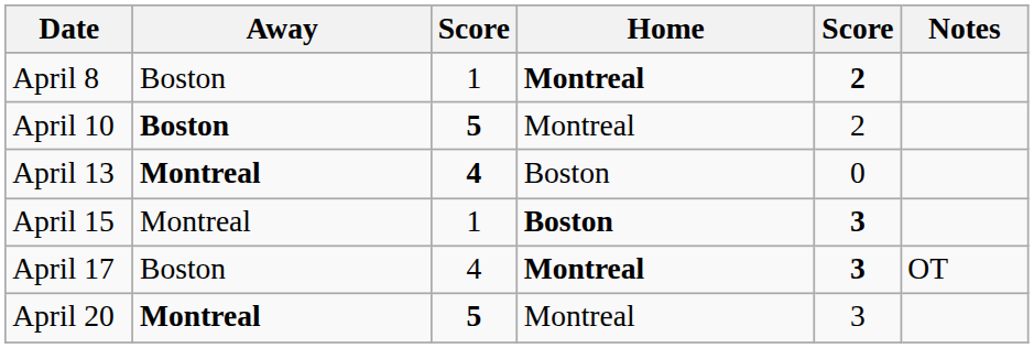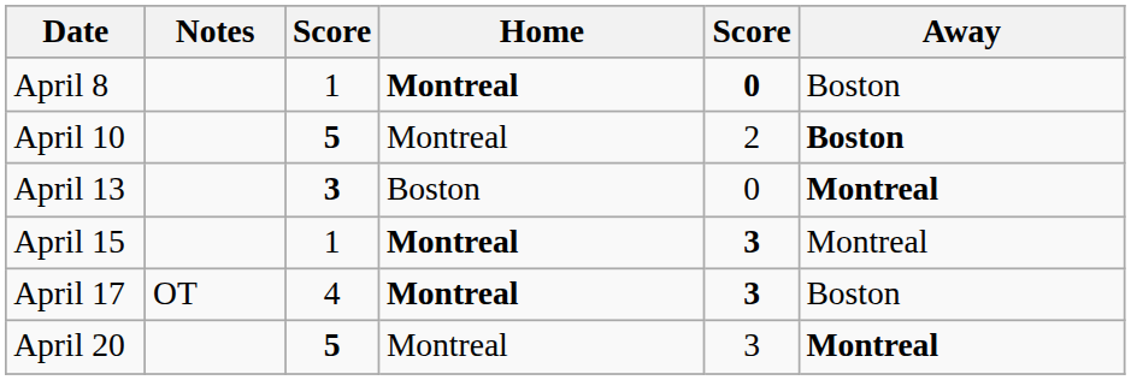columns swapped: Away <-> Notes
April 8 | column 5: 2 -> 0
April 13 | column 3: 4 -> 3
April 15 | Home: Boston -> Montreal
